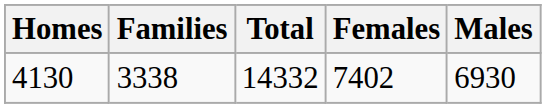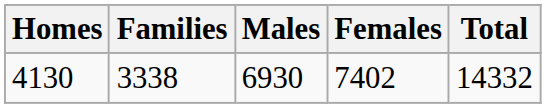columns swapped: Males <-> Total
